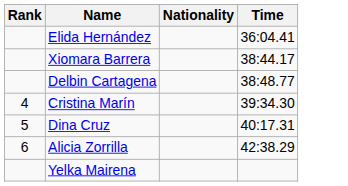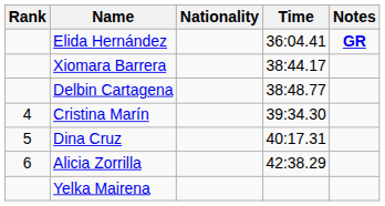+ column: Notes | GR
